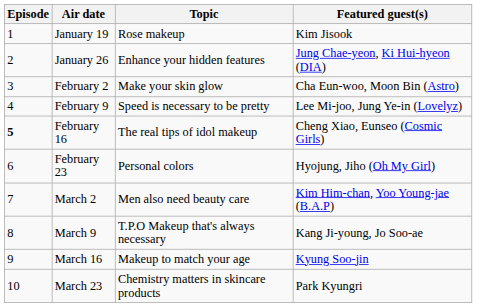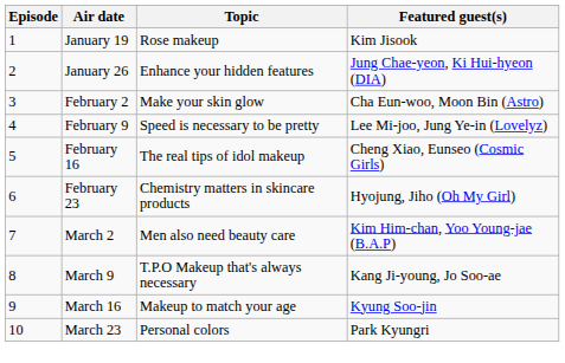February 16 | Episode: bold -> normal
February 23 | Topic: Personal colors -> Chemistry matters in skincare products
March 23 | Topic: Chemistry matters in skincare products -> Personal colors
